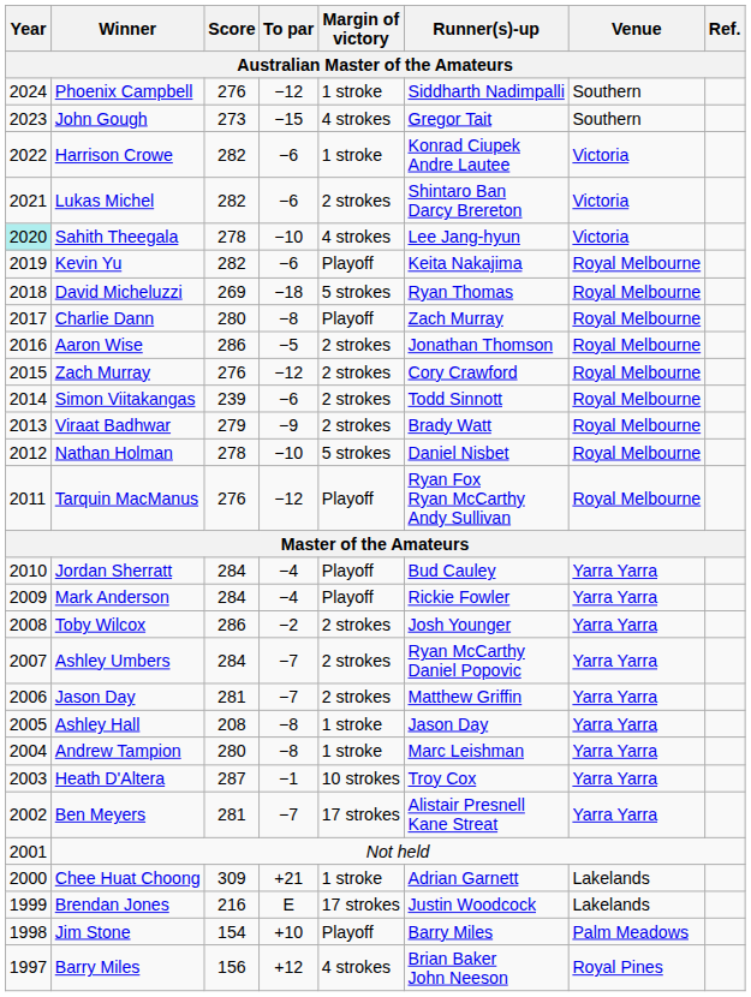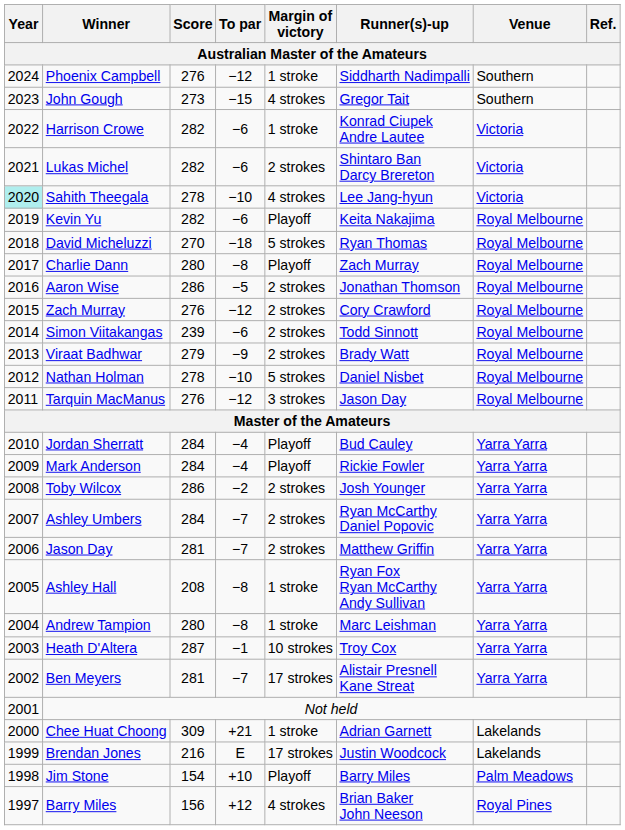David Micheluzzi | Score: 269 -> 270
Tarquin MacManus | Margin of victory: Playoff -> 3 strokes
Tarquin MacManus | Runner(s)-up: Ryan Fox Ryan McCarthy Andy Sullivan -> Jason Day
Ashley Hall | Runner(s)-up: Jason Day -> Ryan Fox Ryan McCarthy Andy Sullivan
